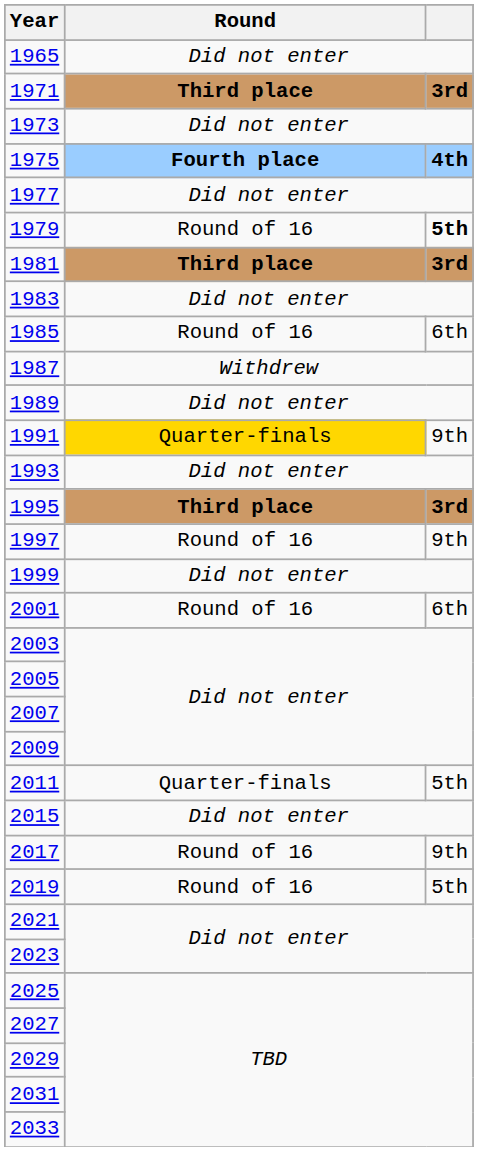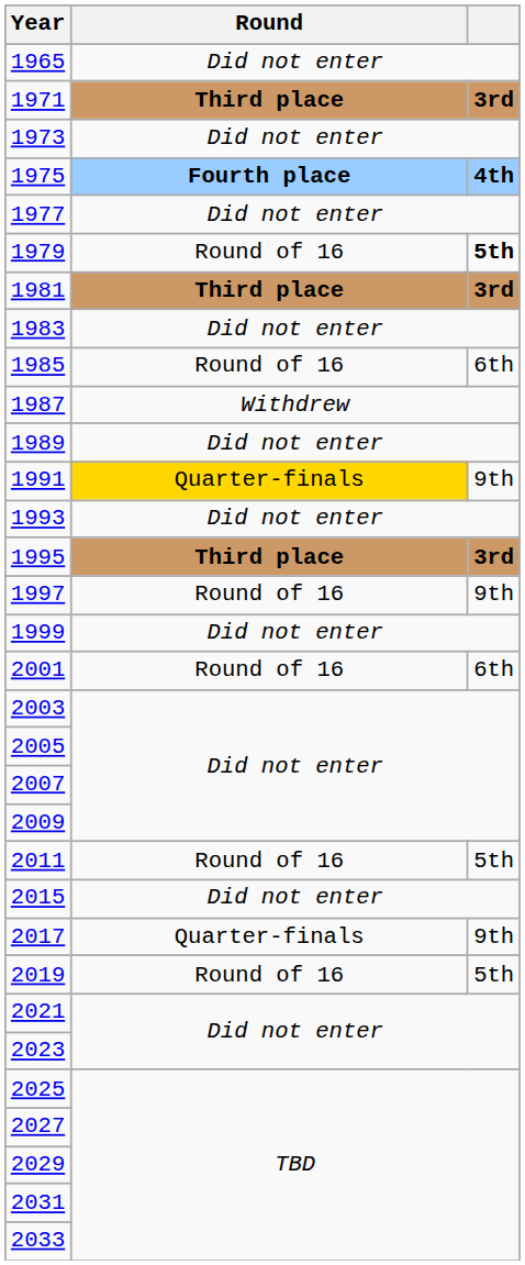2011 | Round: Quarter-finals -> Round of 16
2017 | Round: Round of 16 -> Quarter-finals
